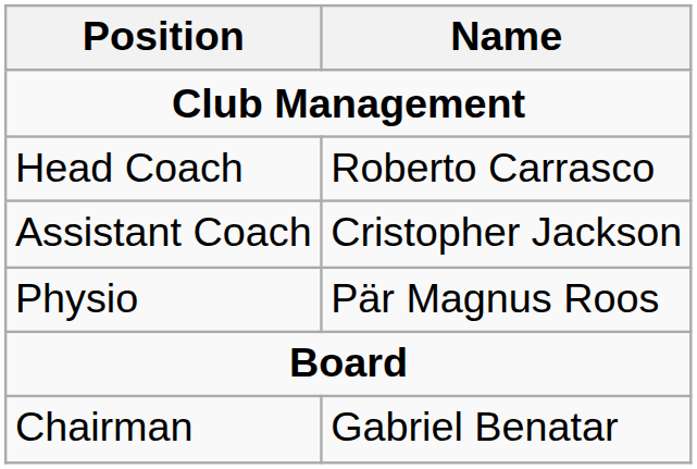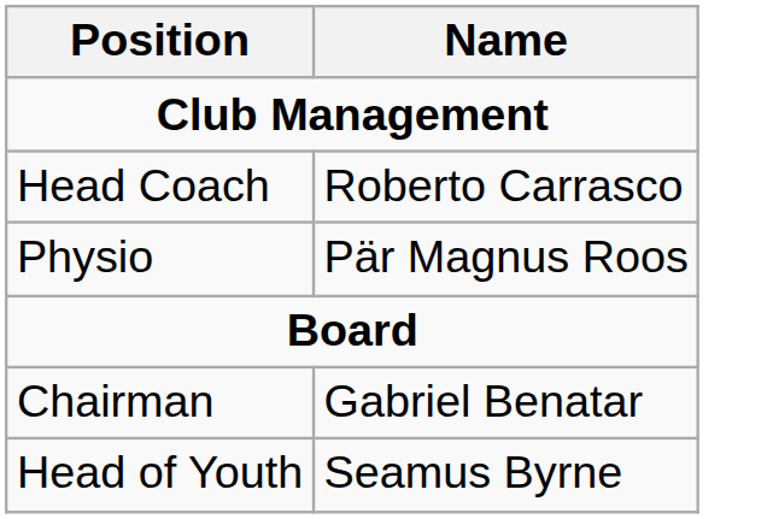- row: Assistant Coach | Cristopher Jackson
+ row: Head of Youth | Seamus Byrne
